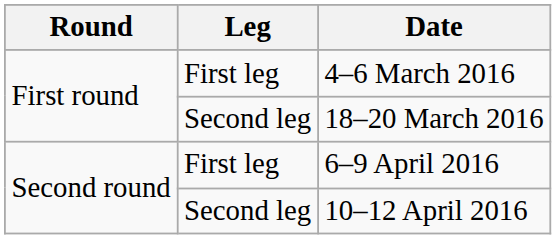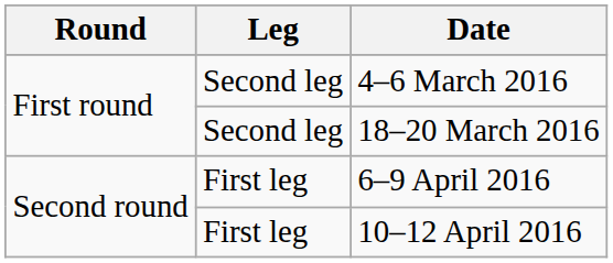4–6 March 2016 | Leg: First leg -> Second leg
10–12 April 2016 | Leg: Second leg -> First leg
